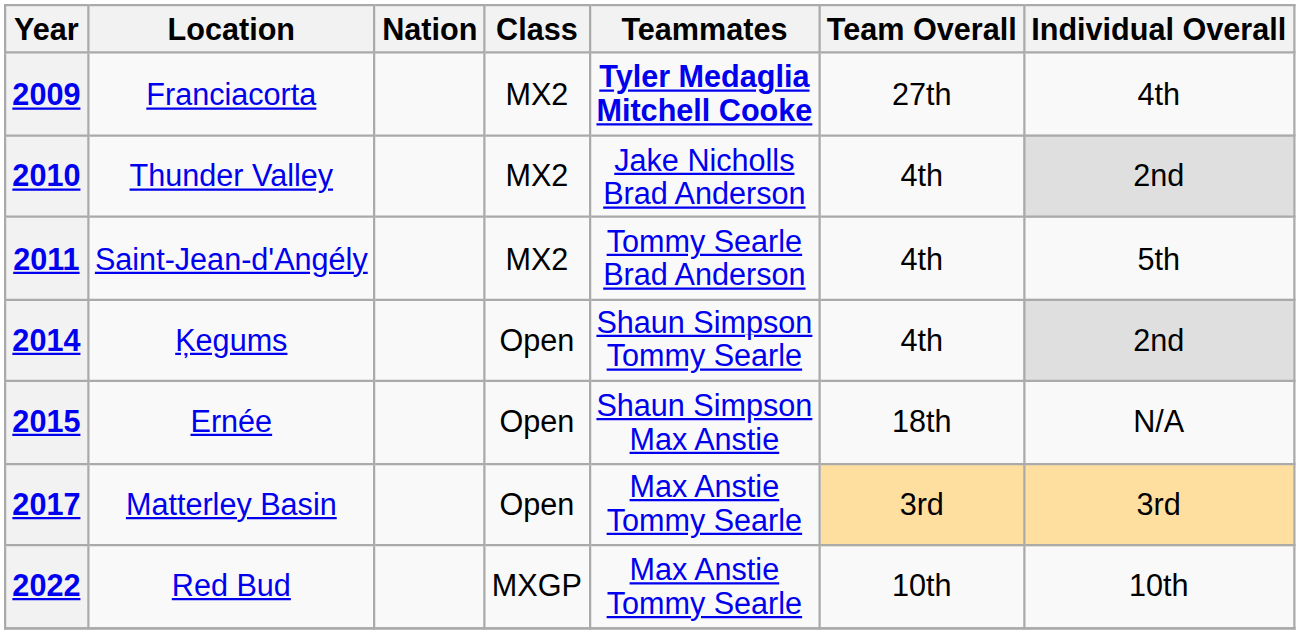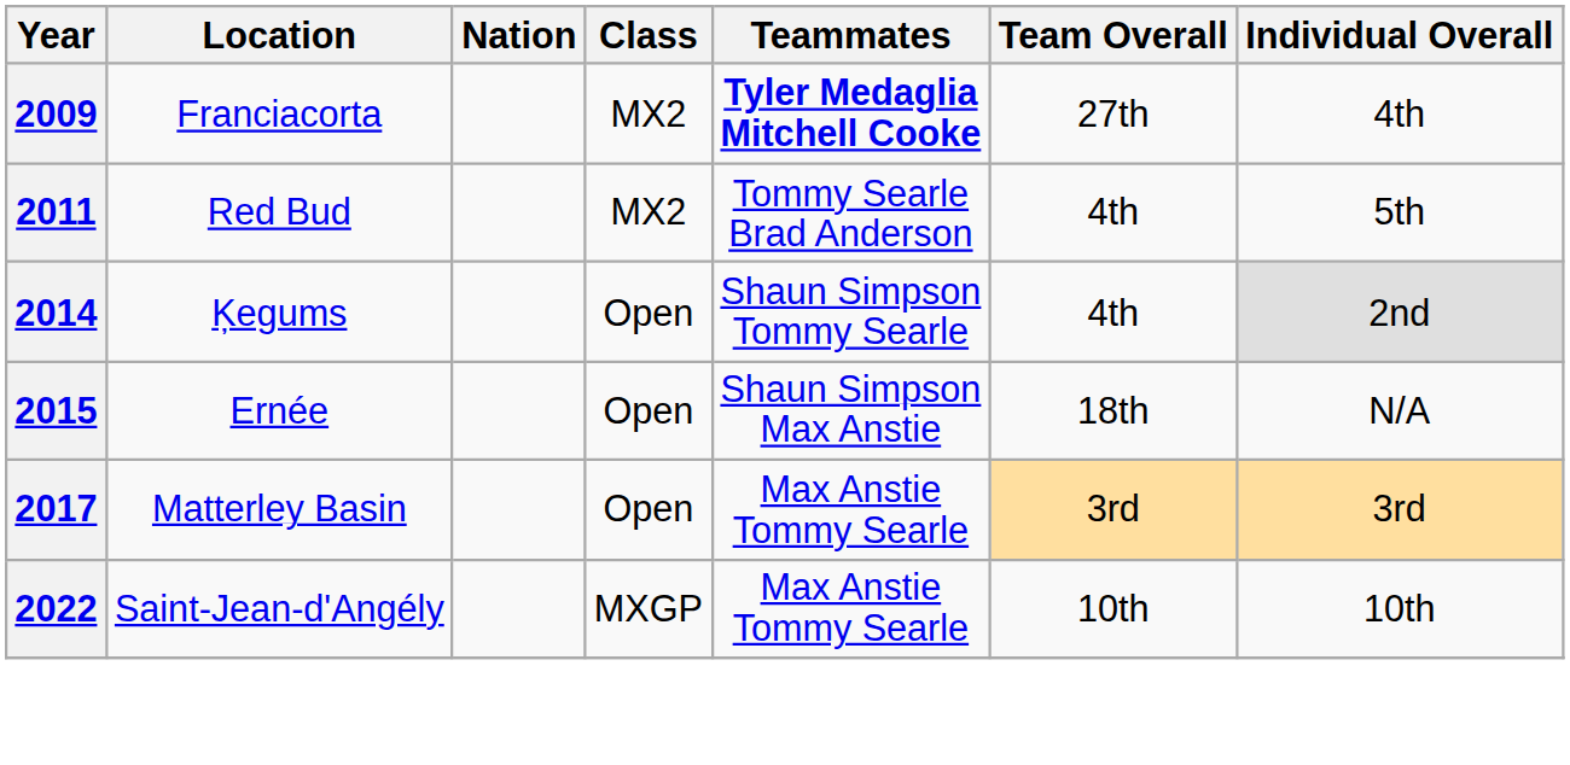- row: 2010 | Thunder Valley | MX2 | Jake Nicholls Brad Anderson | 4th | 2nd
2011 | Location: Saint-Jean-d'Angély -> Red Bud
2022 | Location: Red Bud -> Saint-Jean-d'Angély
